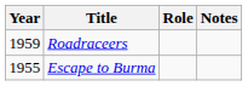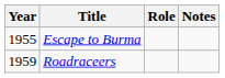rows swapped: Escape to Burma <-> Roadraceers
